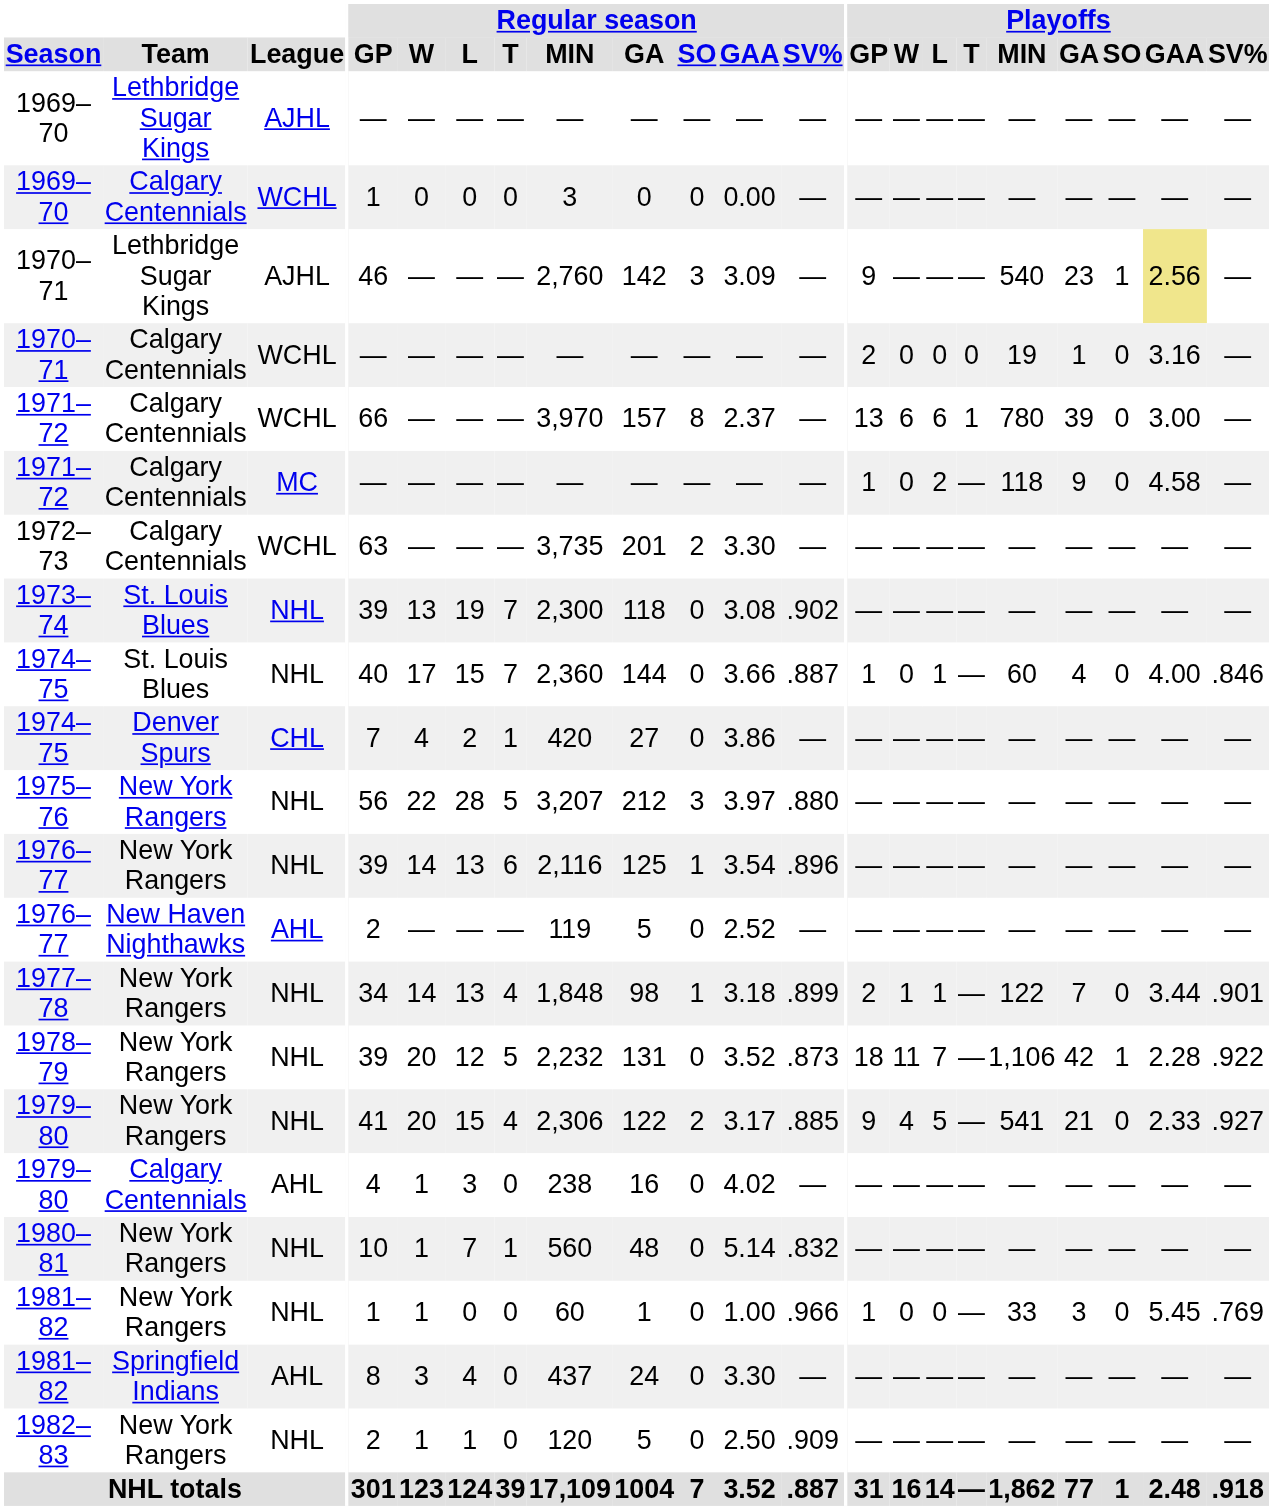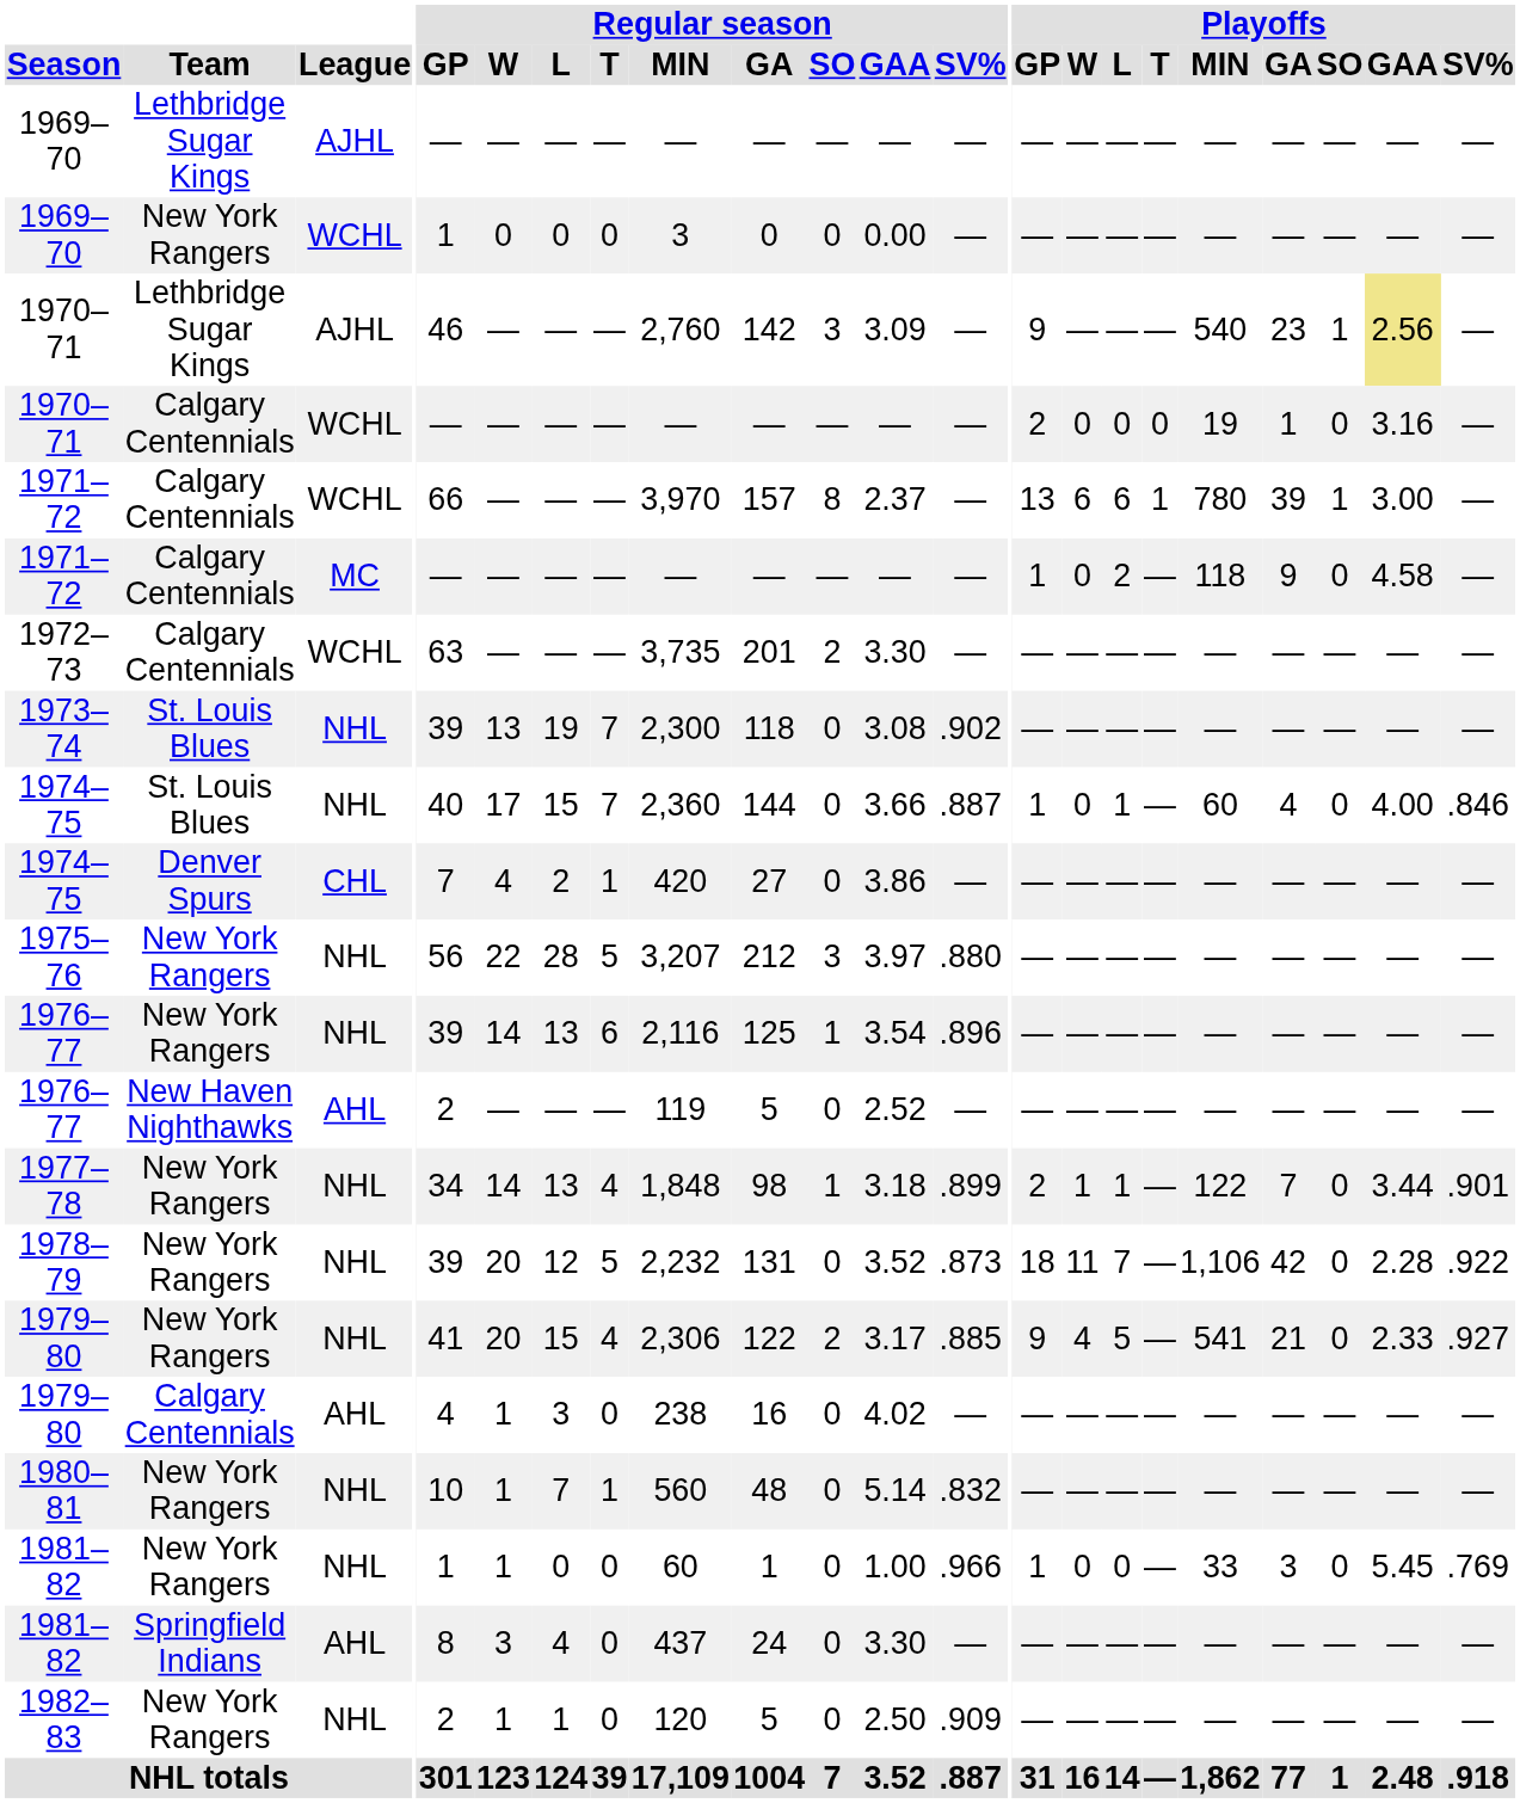1969–70 / WCHL | Team: Calgary Centennials -> New York Rangers
1971–72 / WCHL | Playoffs / SO: 0 -> 1
1978–79 | Playoffs / SO: 1 -> 0
